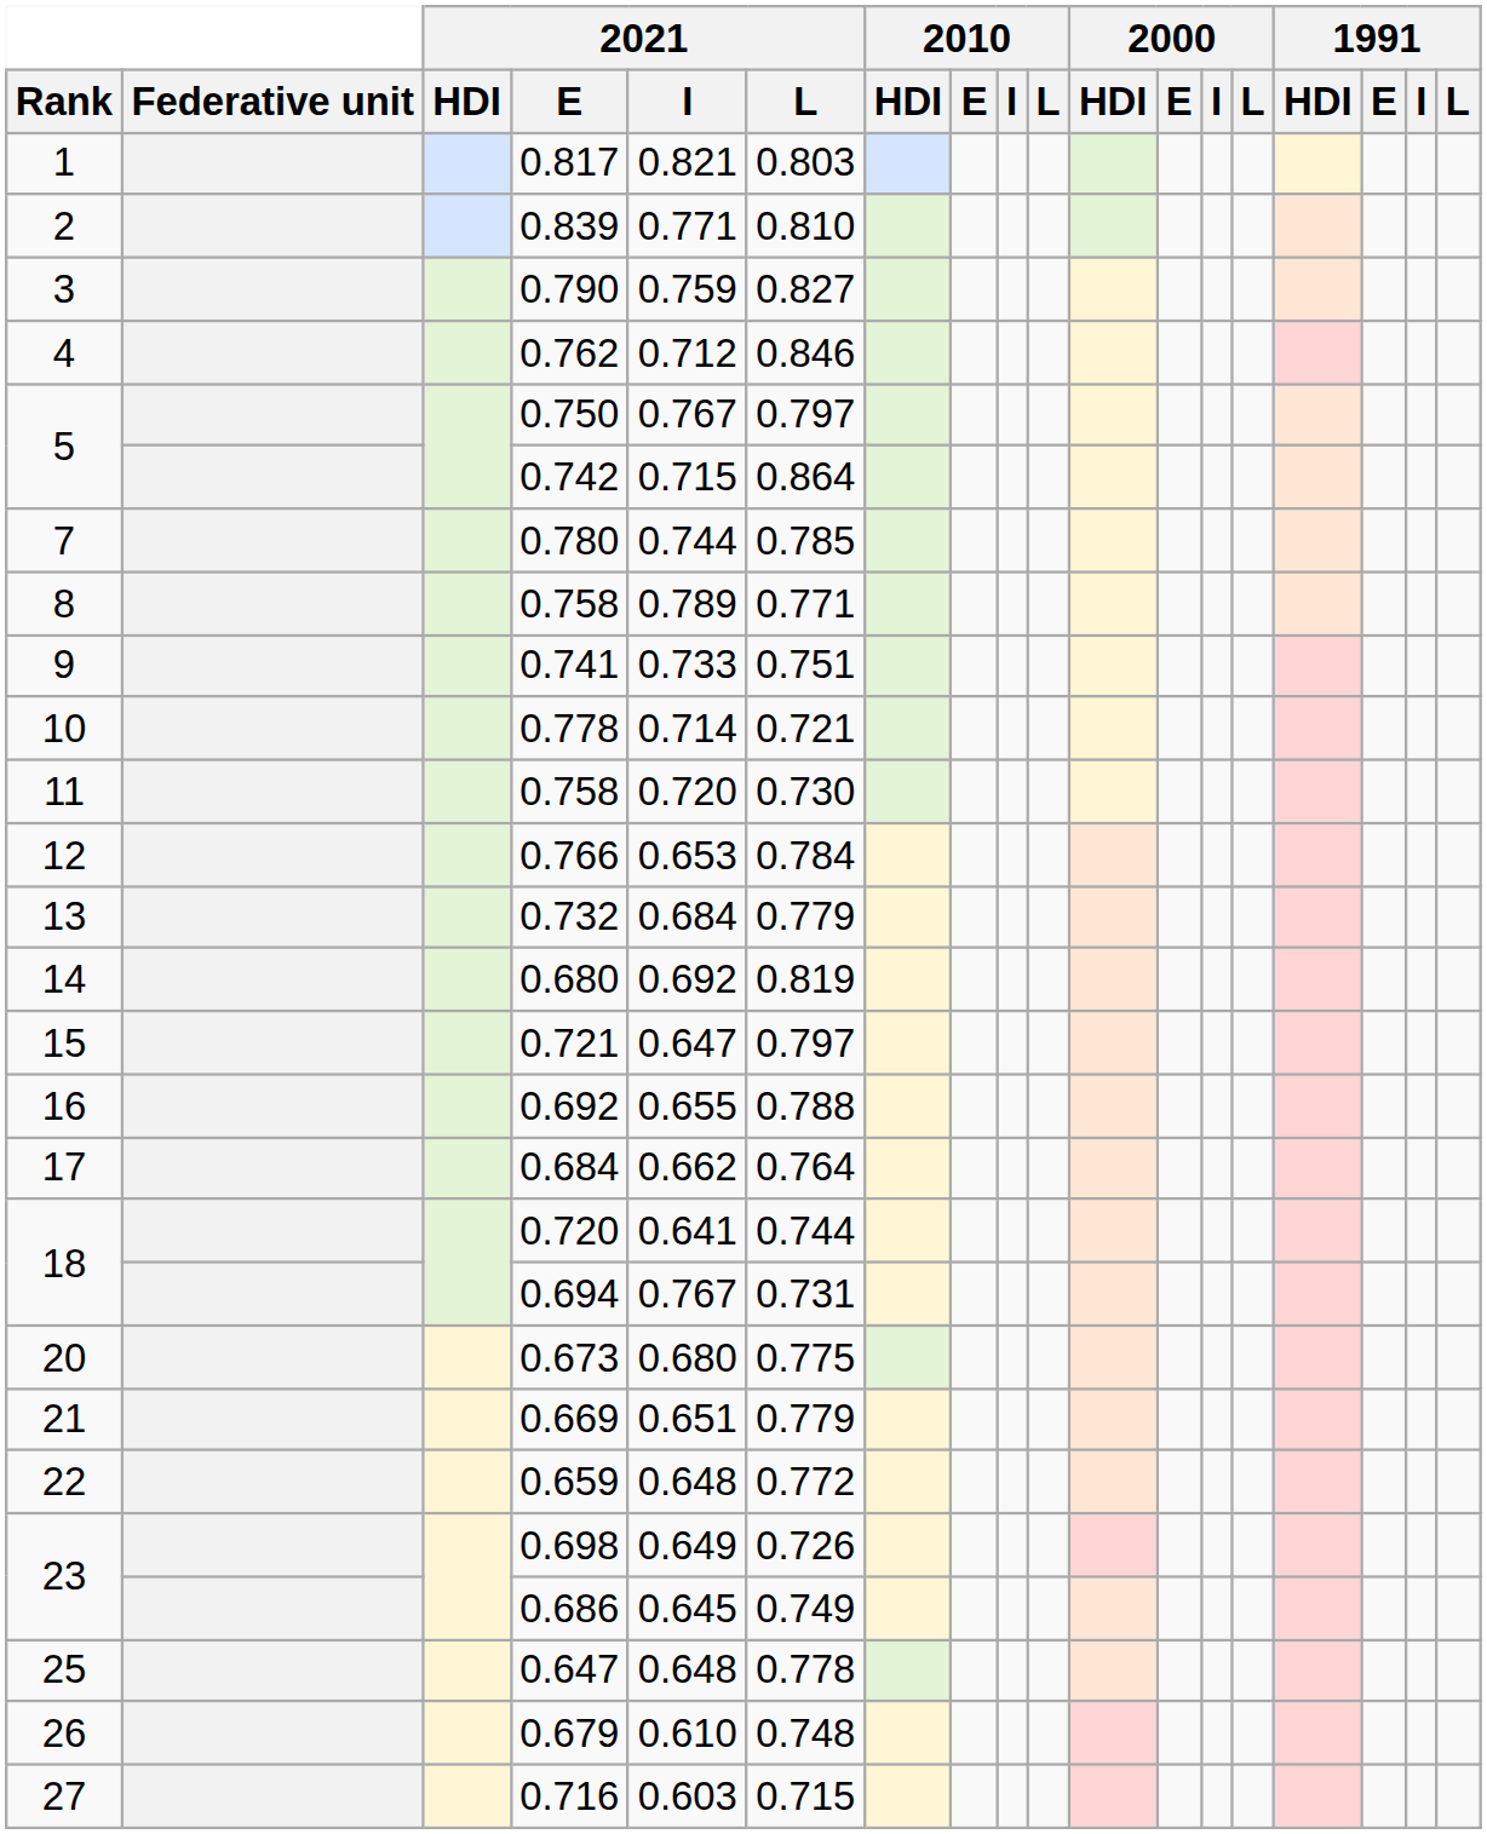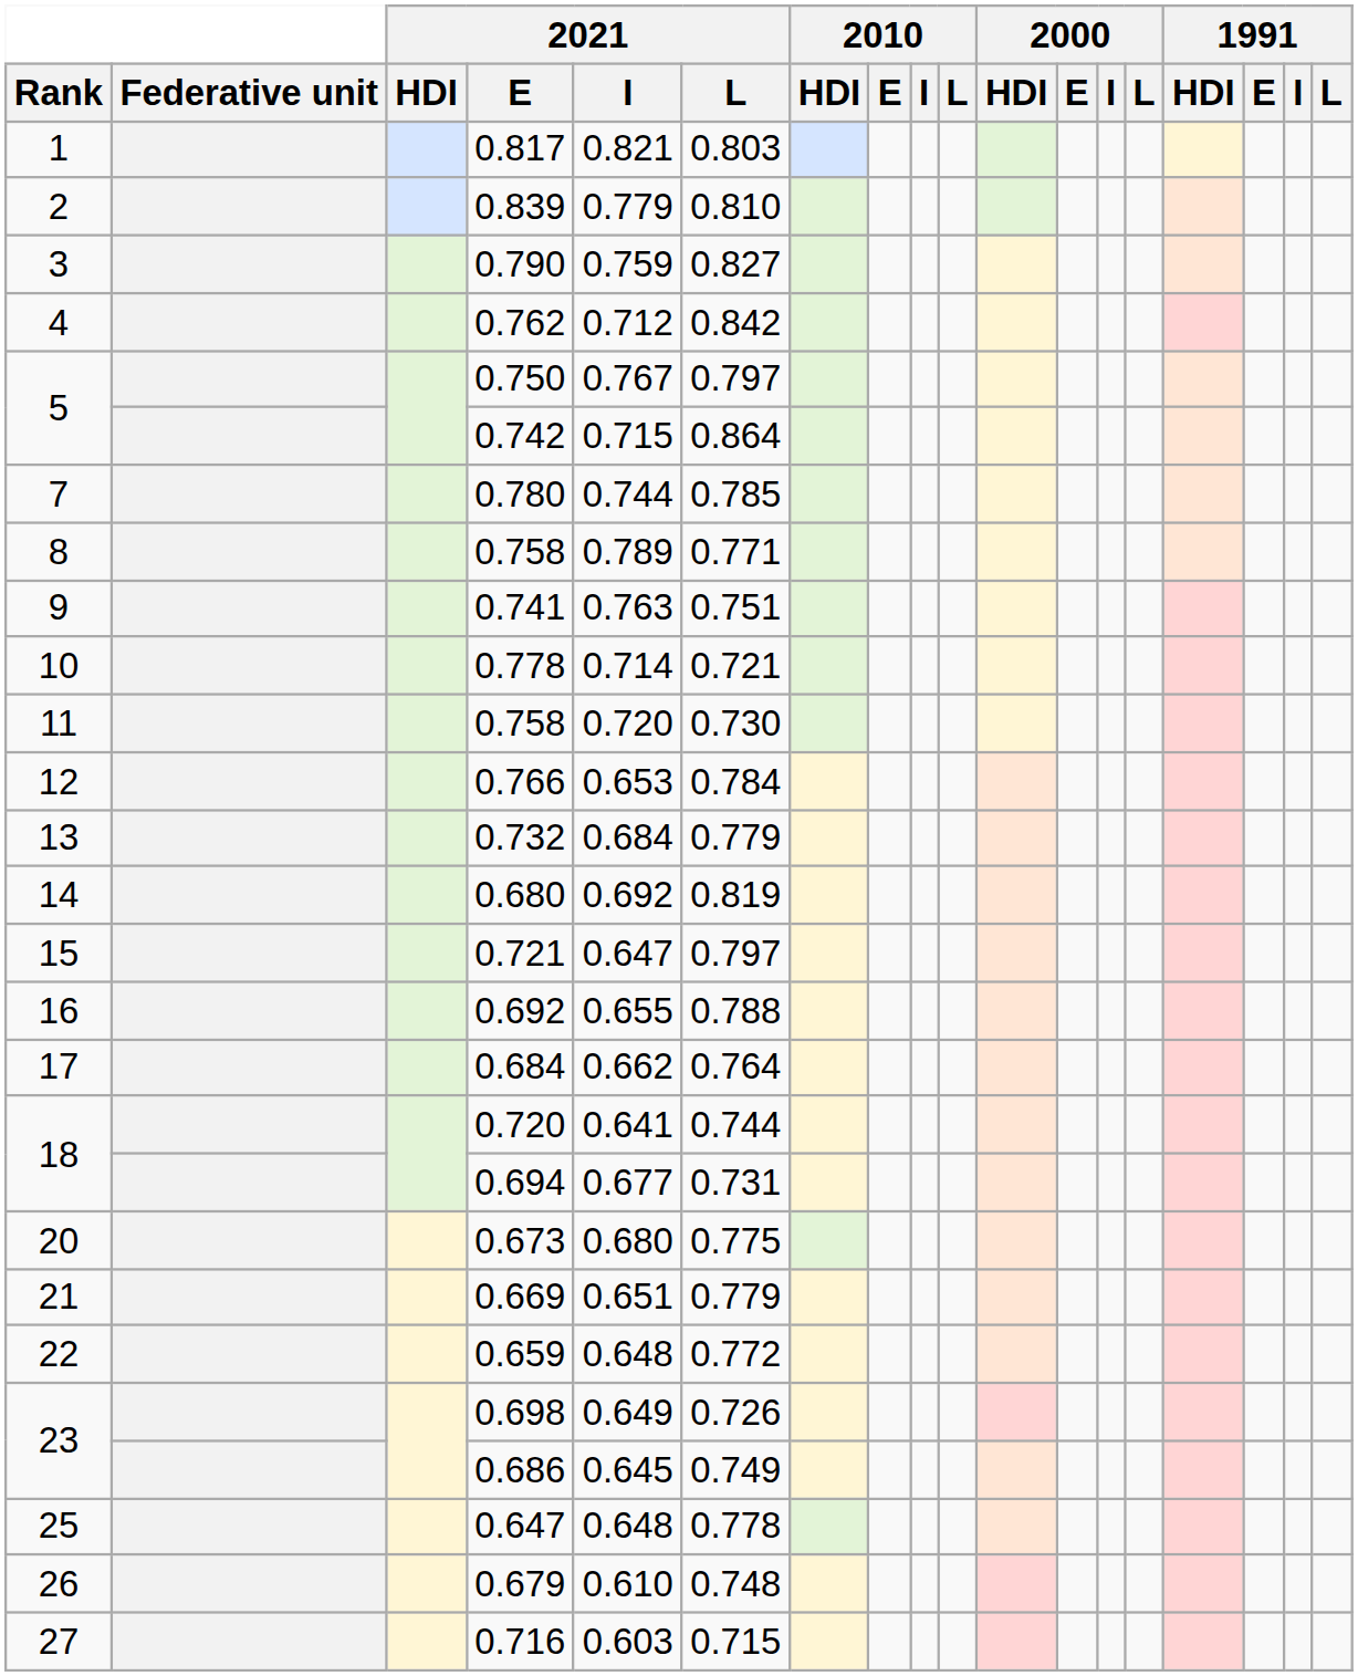0.839 | 2021 / I: 0.771 -> 0.779
0.762 | 2021 / L: 0.846 -> 0.842
0.741 | 2021 / I: 0.733 -> 0.763
0.694 | 2021 / I: 0.767 -> 0.677
